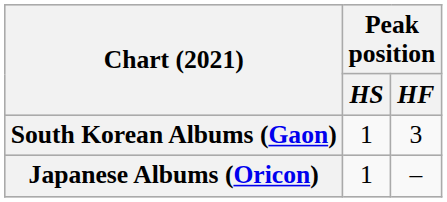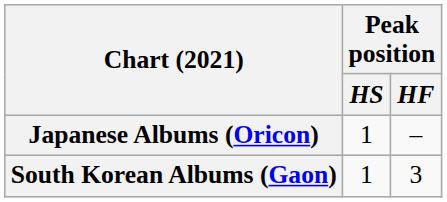rows swapped: Japanese Albums (Oricon) <-> South Korean Albums (Gaon)
